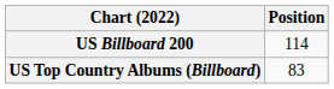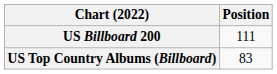US Billboard 200 | Position: 114 -> 111
